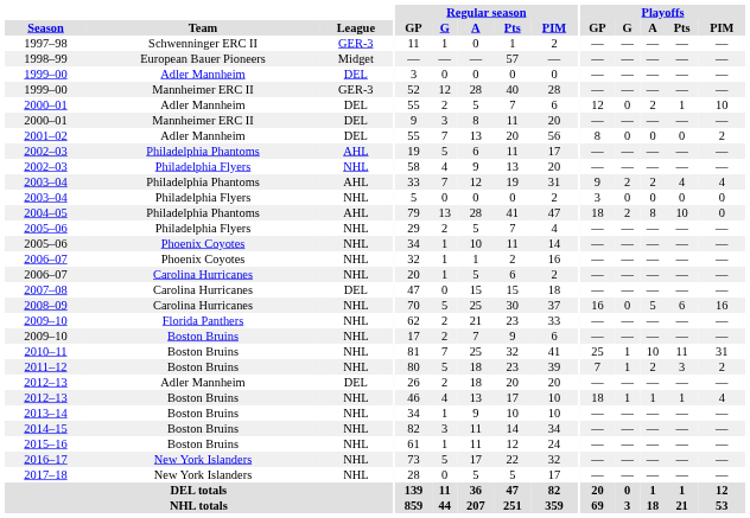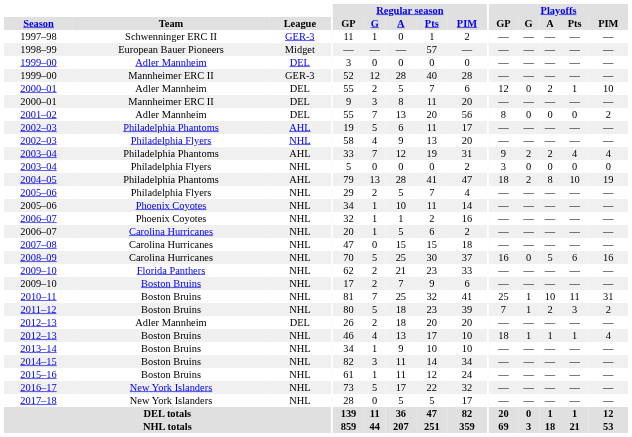2004–05 | Playoffs / PIM: 0 -> 19
2007–08 | League: DEL -> NHL
